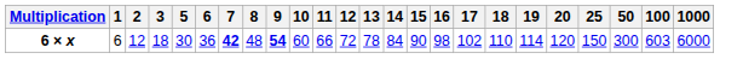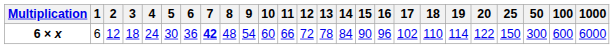+ column: 4 | 24
6 × x | 9: bold -> normal
6 × x | 16: 98 -> 96
6 × x | 20: 120 -> 122
6 × x | 100: 603 -> 600
